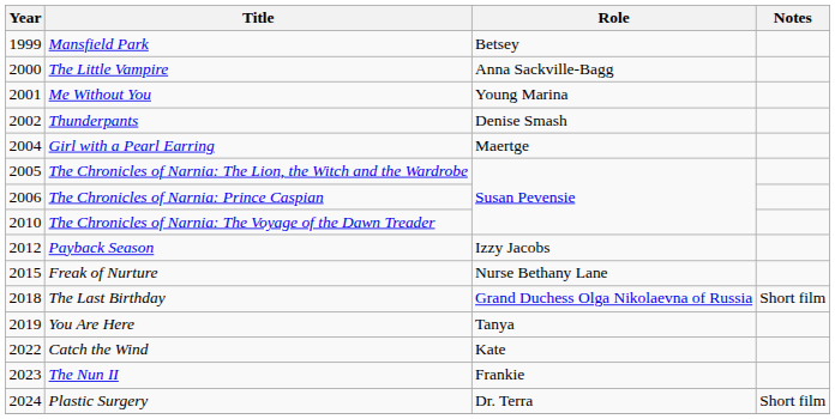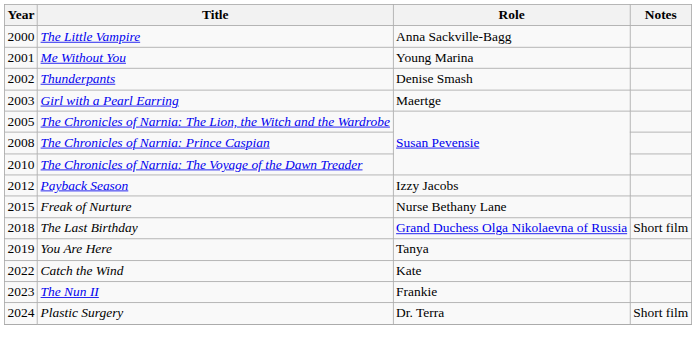- row: 1999 | Mansfield Park | Betsey
Girl with a Pearl Earring | Year: 2004 -> 2003
The Chronicles of Narnia: Prince Caspian | Year: 2006 -> 2008
